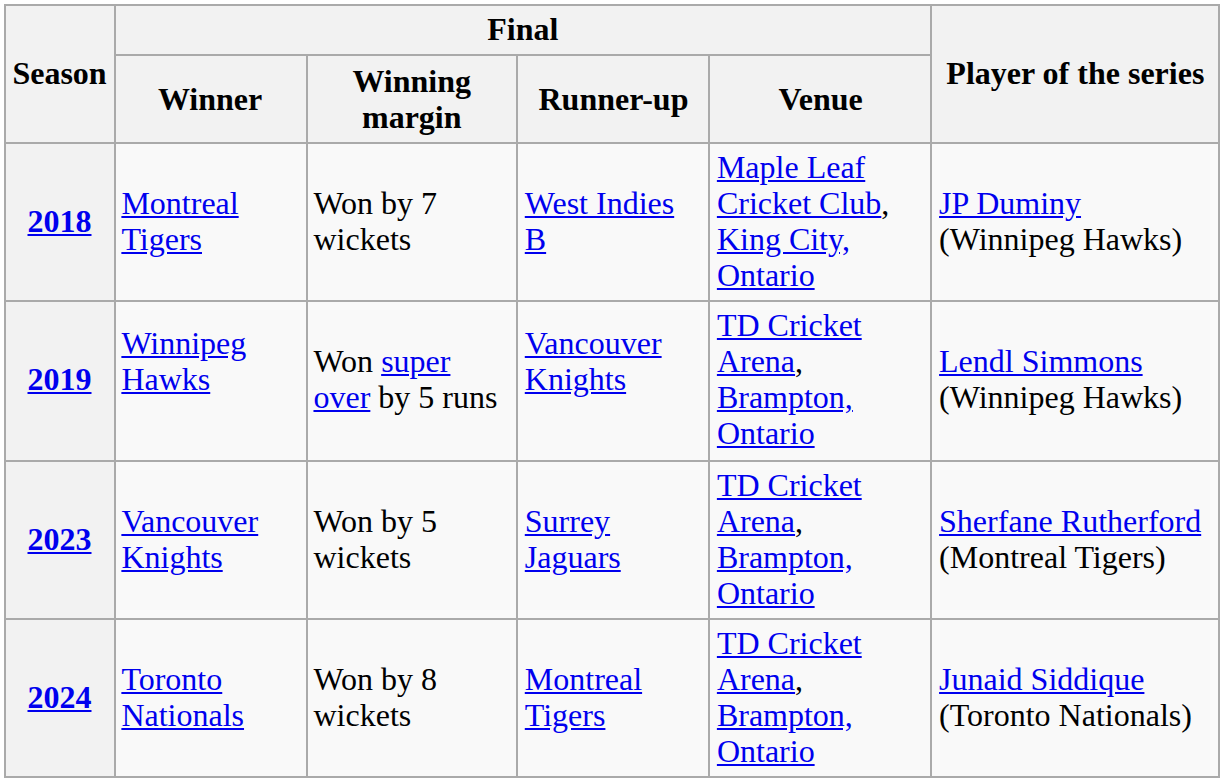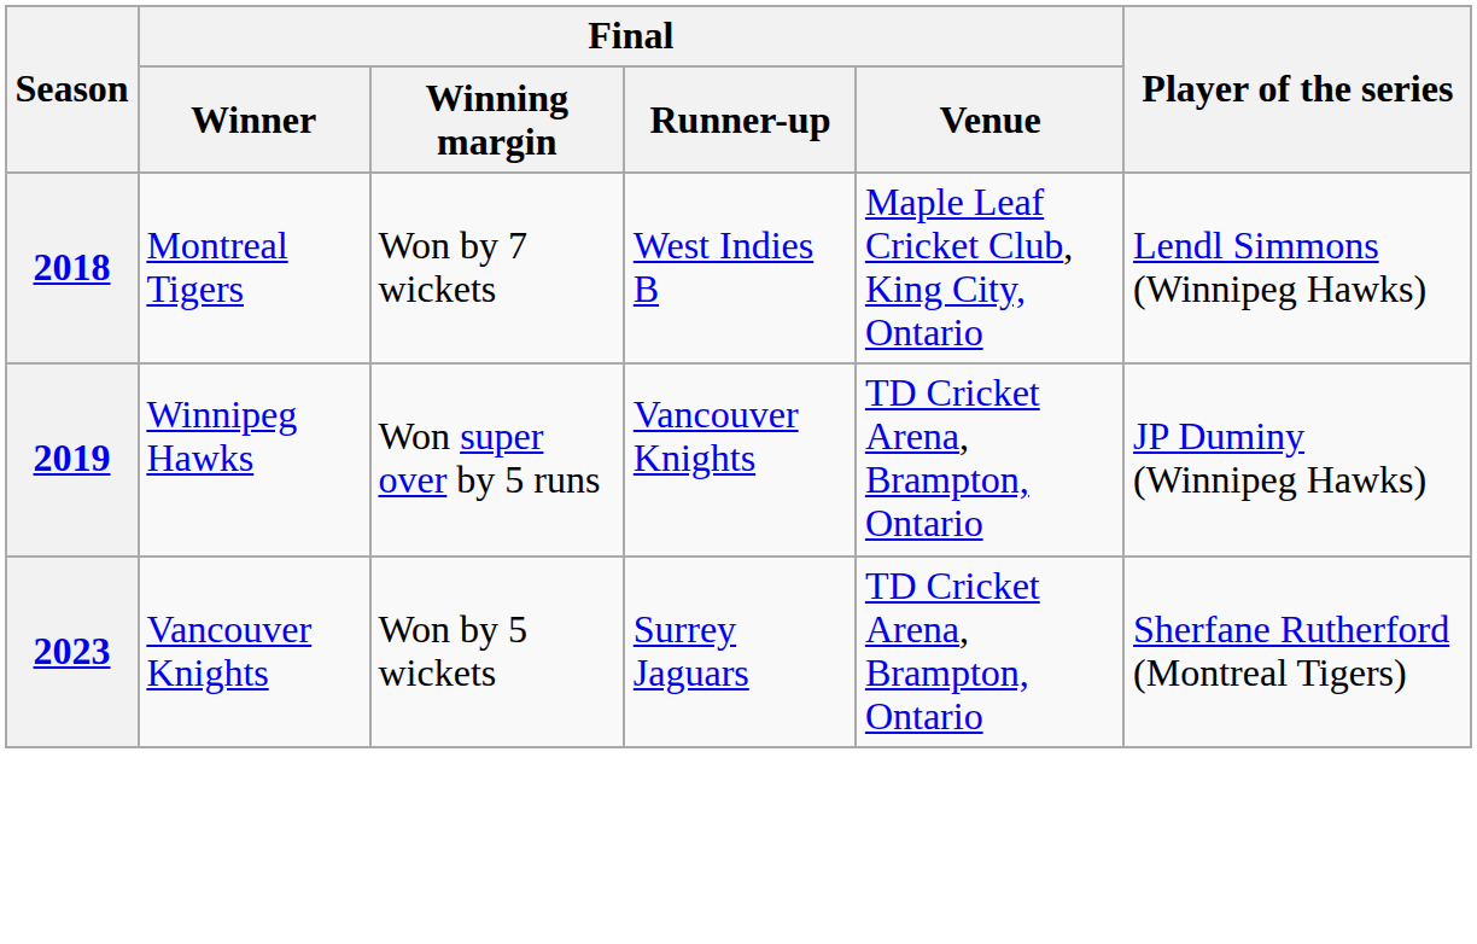2018 | Player of the series: JP Duminy (Winnipeg Hawks) -> Lendl Simmons (Winnipeg Hawks)
2019 | Player of the series: Lendl Simmons (Winnipeg Hawks) -> JP Duminy (Winnipeg Hawks)
- row: 2024 | Toronto Nationals | Won by 8 wickets | Montreal Tigers | TD Cricket Arena, Brampton, Ontario | Junaid Siddique (Toronto Nationals)
